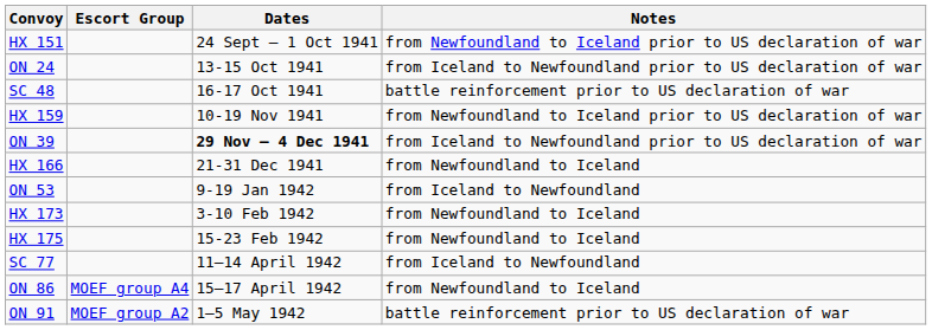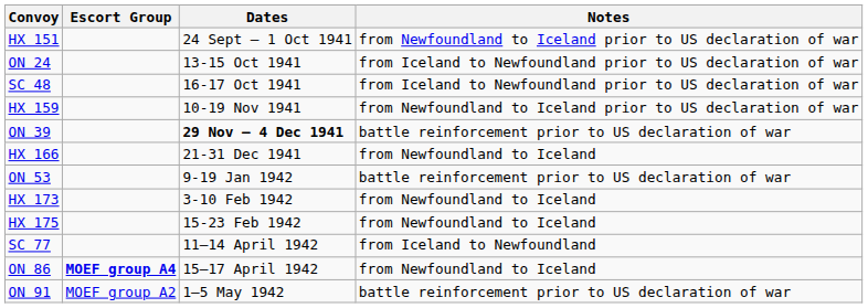SC 48 | Notes: battle reinforcement prior to US declaration of war -> from Iceland to Newfoundland prior to US declaration of war
ON 39 | Notes: from Iceland to Newfoundland prior to US declaration of war -> battle reinforcement prior to US declaration of war
ON 53 | Notes: from Iceland to Newfoundland -> battle reinforcement prior to US declaration of war
ON 86 | Escort Group: normal -> bold
